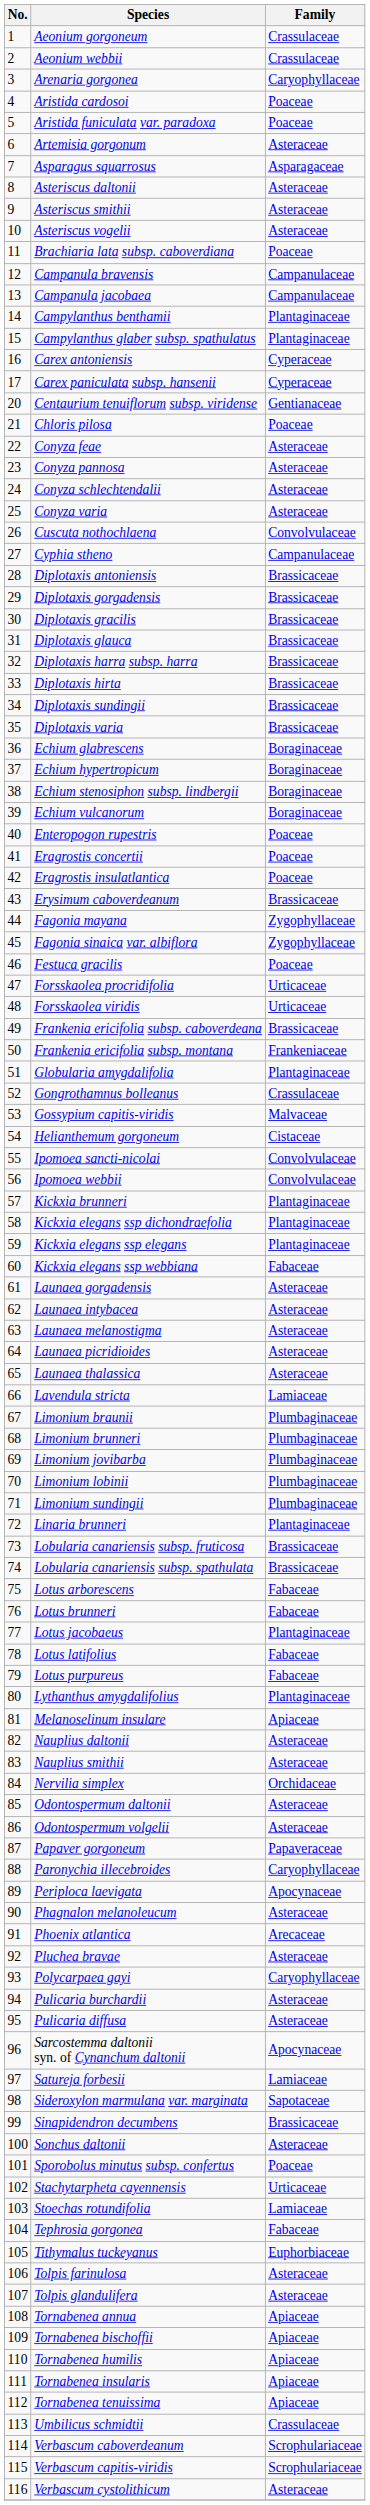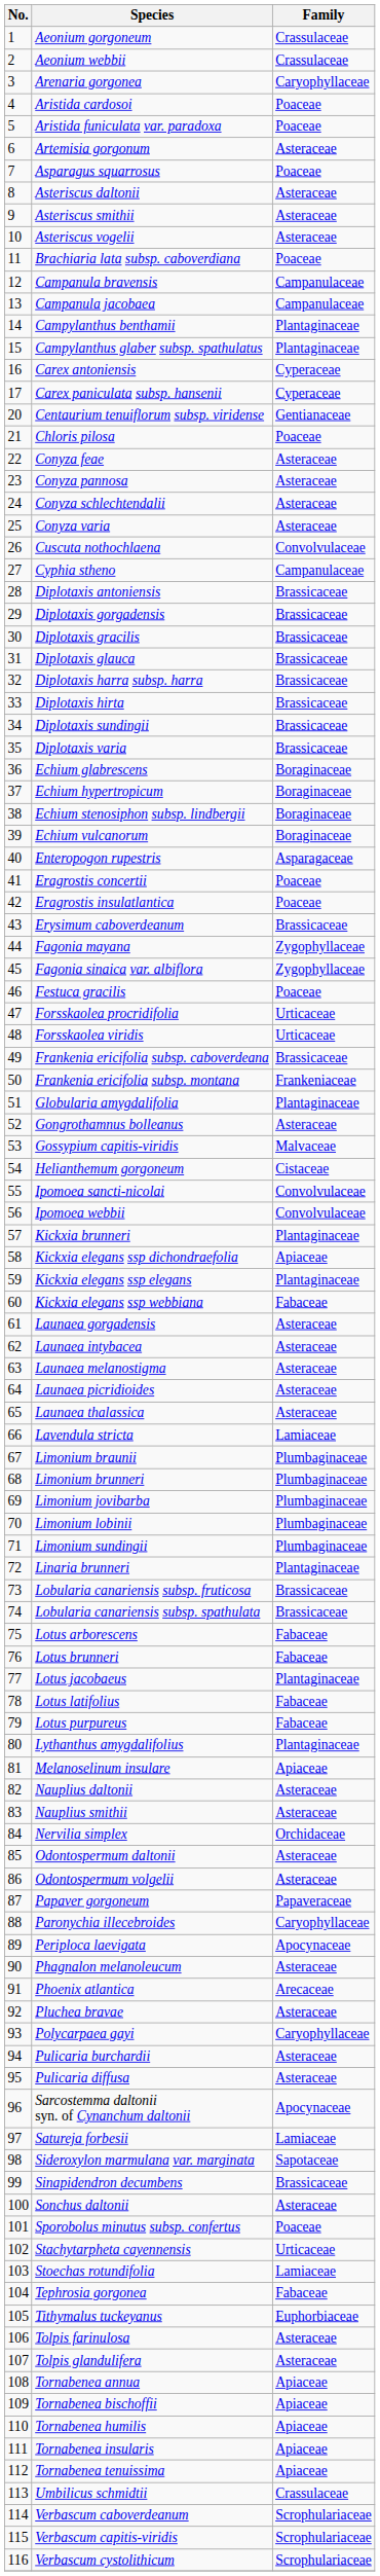Asparagus squarrosus | Family: Asparagaceae -> Poaceae
Enteropogon rupestris | Family: Poaceae -> Asparagaceae
Gongrothamnus bolleanus | Family: Crassulaceae -> Asteraceae
Kickxia elegans ssp dichondraefolia | Family: Plantaginaceae -> Apiaceae
Verbascum cystolithicum | Family: Asteraceae -> Scrophulariaceae
